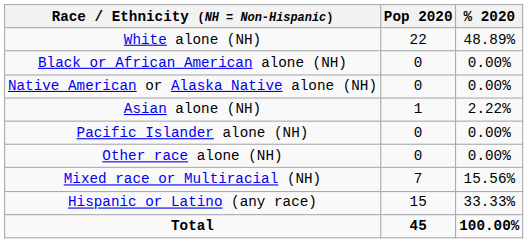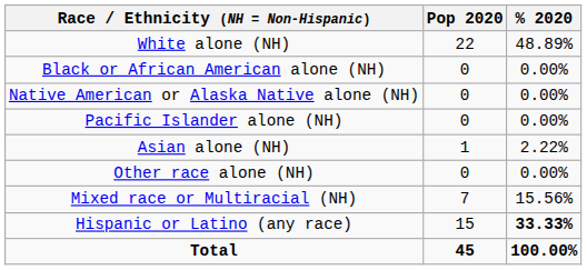rows swapped: Asian alone (NH) <-> Pacific Islander alone (NH)
Hispanic or Latino (any race) | % 2020: normal -> bold
